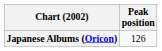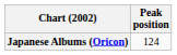Japanese Albums (Oricon) | Peak position: 126 -> 124
